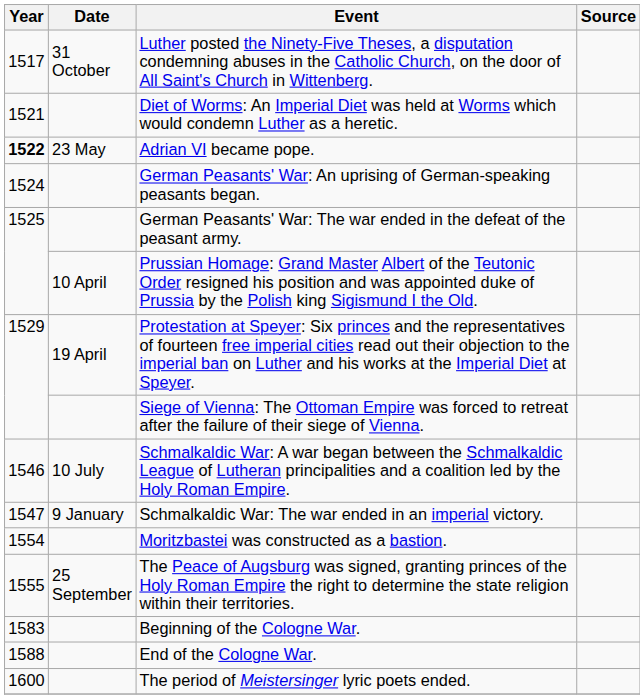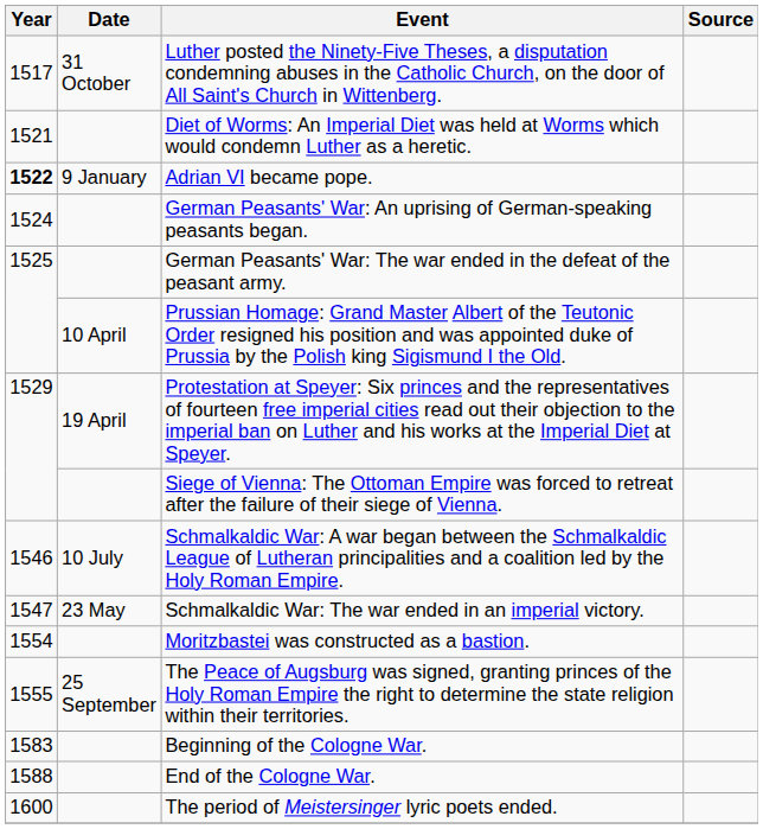Adrian VI became pope. | Date: 23 May -> 9 January
Schmalkaldic War: The war ended in an imperial victory. | Date: 9 January -> 23 May
